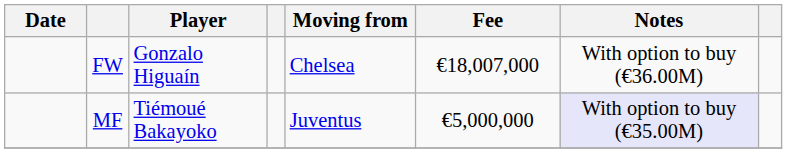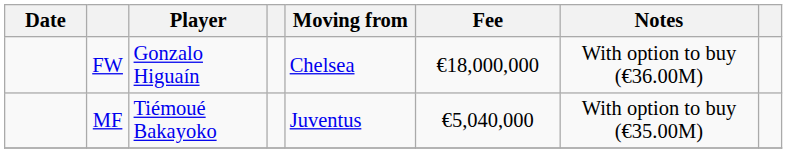FW | Fee: €18,007,000 -> €18,000,000
MF | Fee: €5,000,000 -> €5,040,000
MF | Notes: lavender background -> no background
